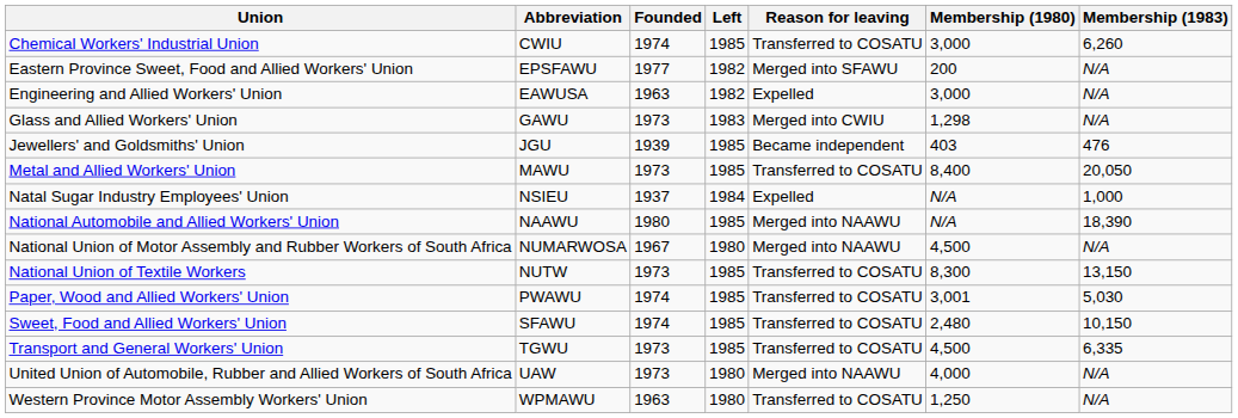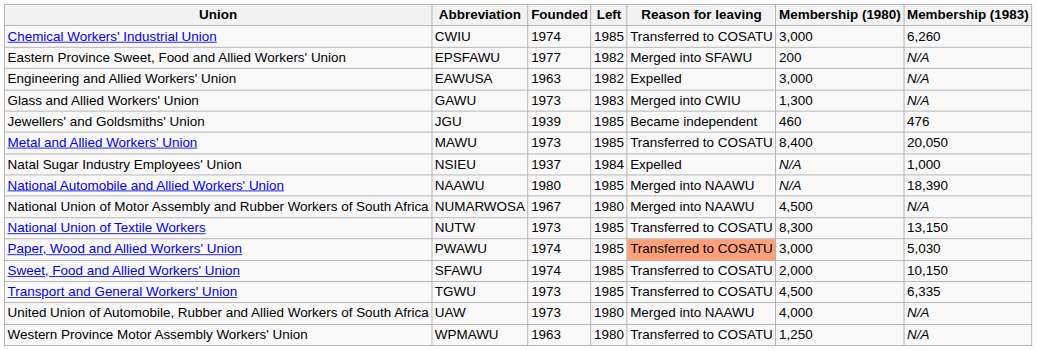Glass and Allied Workers' Union | Membership (1980): 1,298 -> 1,300
Jewellers' and Goldsmiths' Union | Membership (1980): 403 -> 460
Paper, Wood and Allied Workers' Union | Reason for leaving: no background -> lightsalmon background
Paper, Wood and Allied Workers' Union | Membership (1980): 3,001 -> 3,000
Sweet, Food and Allied Workers' Union | Membership (1980): 2,480 -> 2,000
